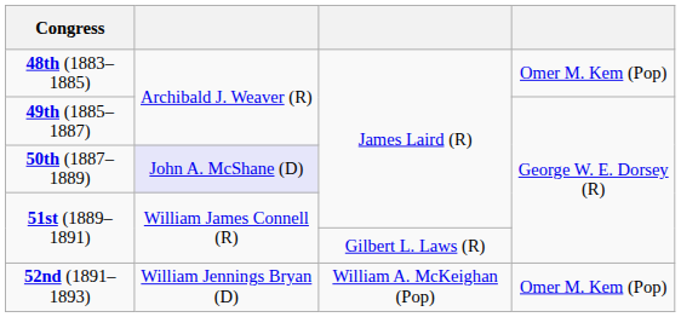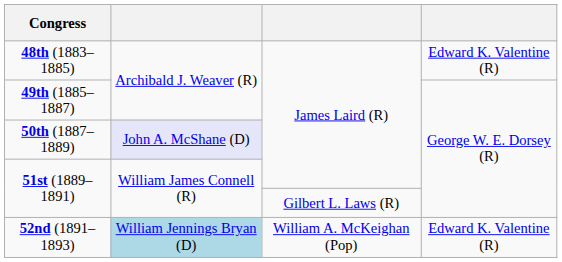48th (1883–1885) | column 4: Omer M. Kem (Pop) -> Edward K. Valentine (R)
52nd (1891–1893) | column 2: no background -> lightblue background
52nd (1891–1893) | column 4: Omer M. Kem (Pop) -> Edward K. Valentine (R)
